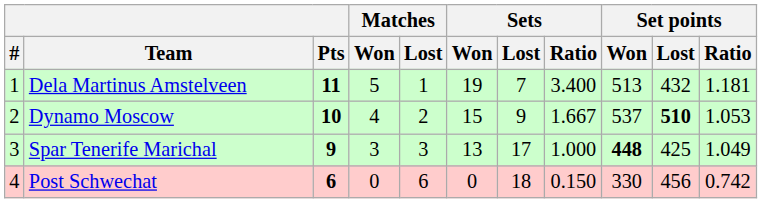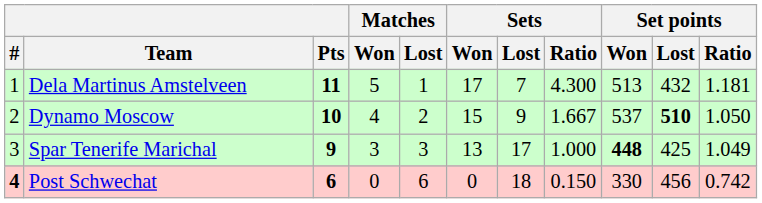Dela Martinus Amstelveen | Sets / Won: 19 -> 17
Dela Martinus Amstelveen | Sets / Ratio: 3.400 -> 4.300
Dynamo Moscow | Set points / Ratio: 1.053 -> 1.050
Post Schwechat | #: normal -> bold
